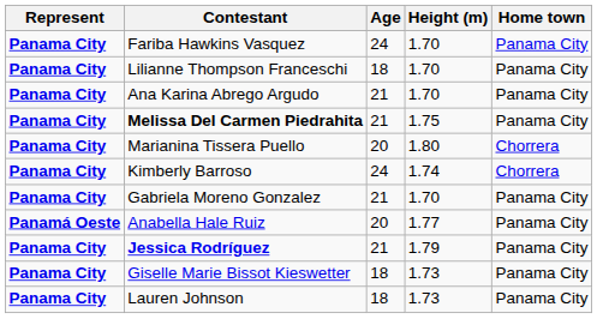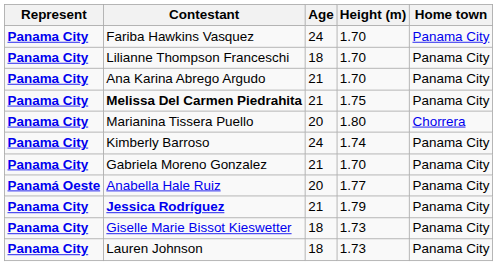Kimberly Barroso | Home town: Chorrera -> Panama City
